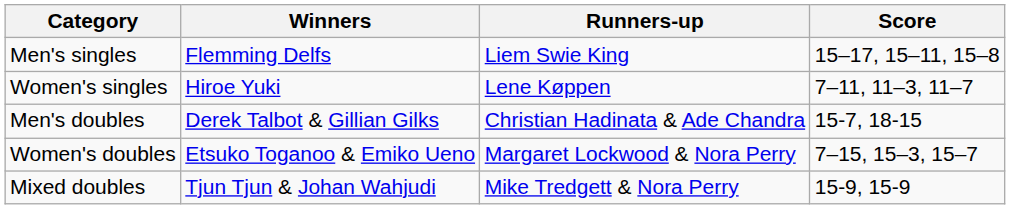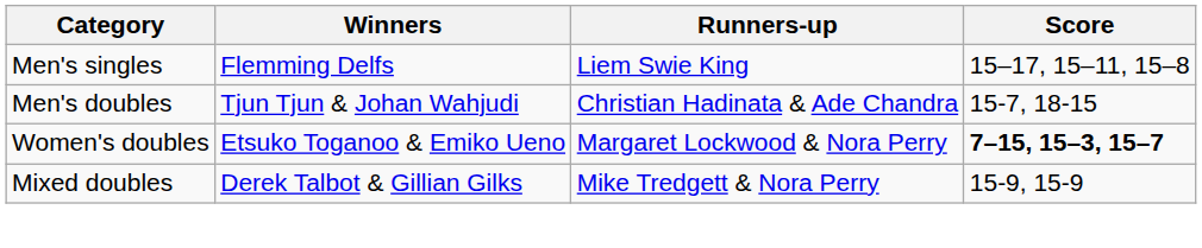- row: Women's singles | Hiroe Yuki | Lene Køppen | 7–11, 11–3, 11–7
Men's doubles | Winners: Derek Talbot & Gillian Gilks -> Tjun Tjun & Johan Wahjudi
Women's doubles | Score: normal -> bold
Mixed doubles | Winners: Tjun Tjun & Johan Wahjudi -> Derek Talbot & Gillian Gilks
